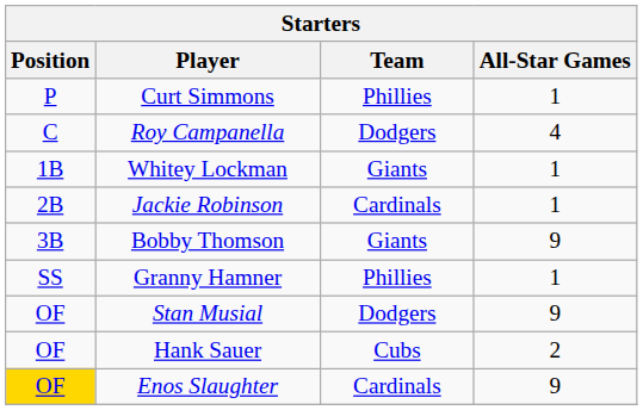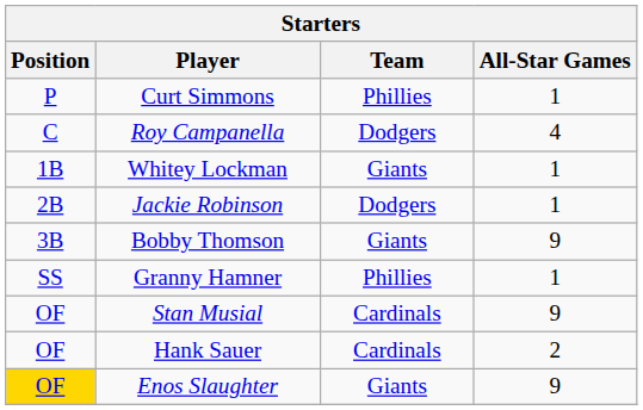Jackie Robinson | Team: Cardinals -> Dodgers
Stan Musial | Team: Dodgers -> Cardinals
Hank Sauer | Team: Cubs -> Cardinals
Enos Slaughter | Team: Cardinals -> Giants
